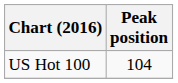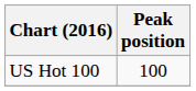US Hot 100 | Peak position: 104 -> 100
